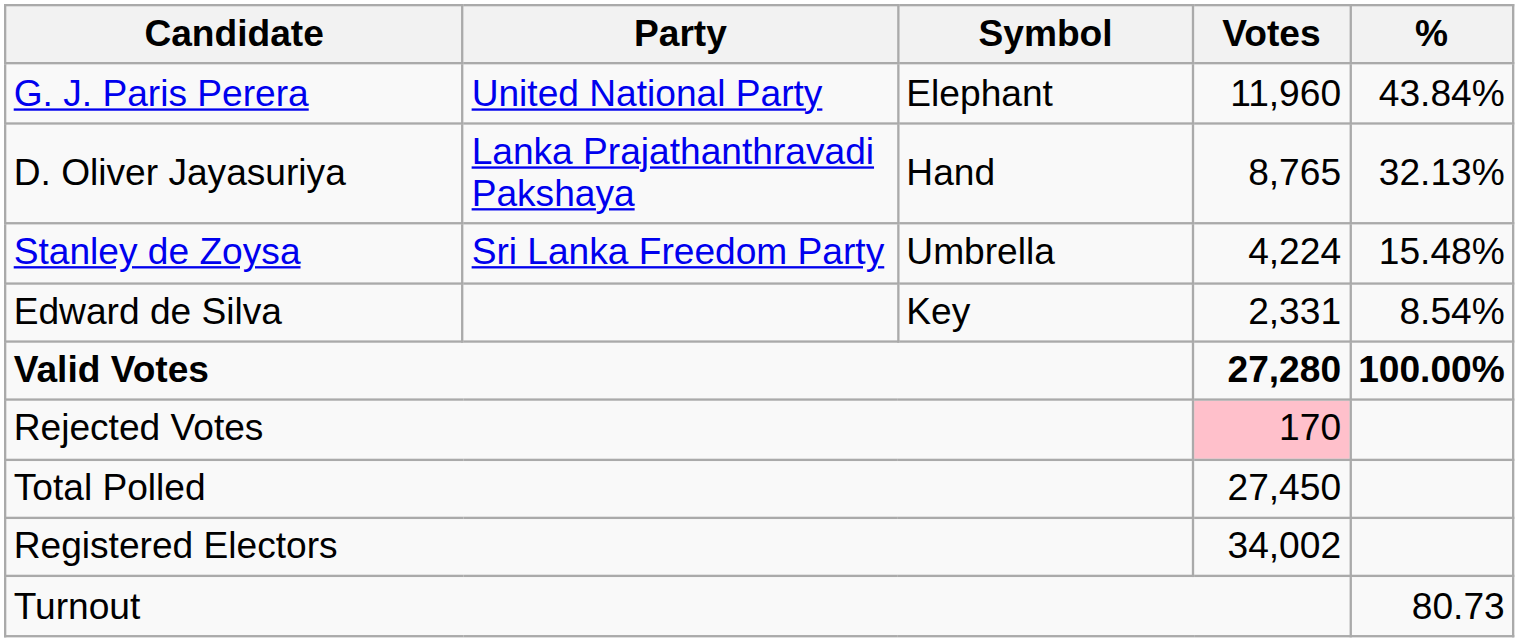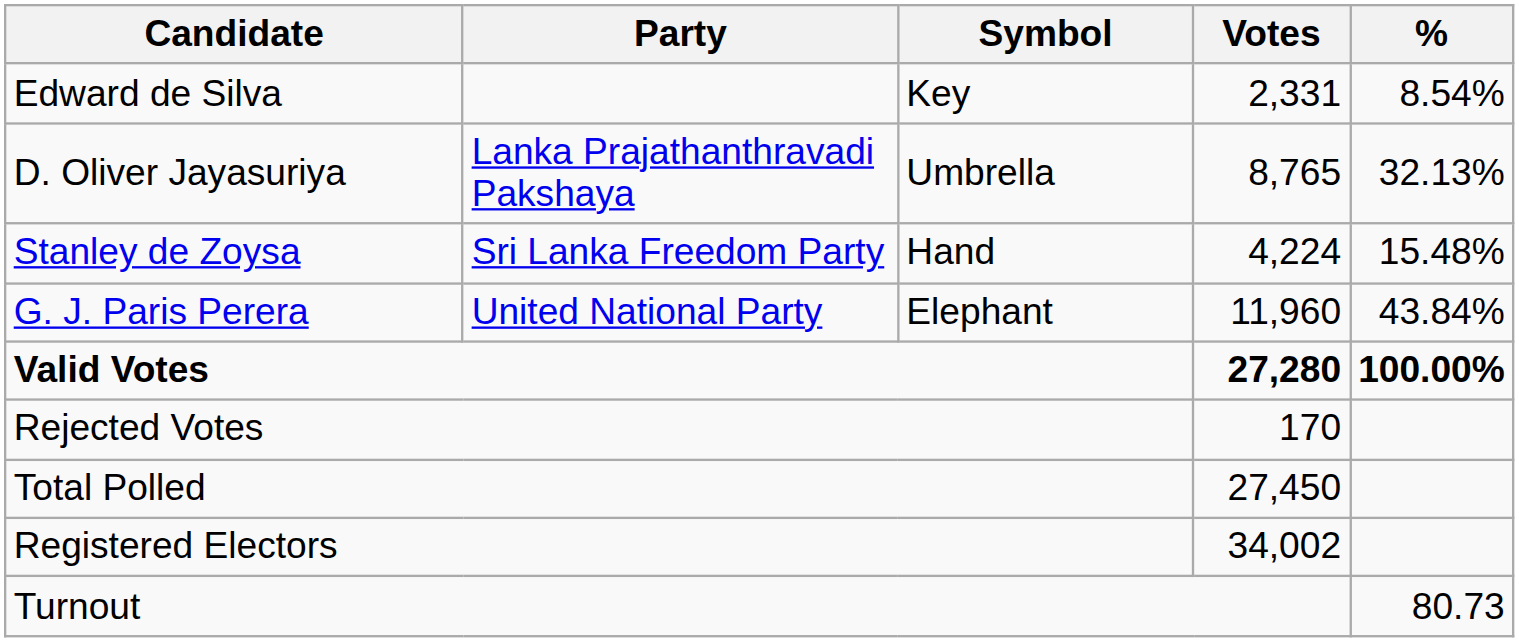rows swapped: G. J. Paris Perera <-> Edward de Silva
D. Oliver Jayasuriya | Symbol: Hand -> Umbrella
Stanley de Zoysa | Symbol: Umbrella -> Hand
Rejected Votes | Votes: pink background -> no background
